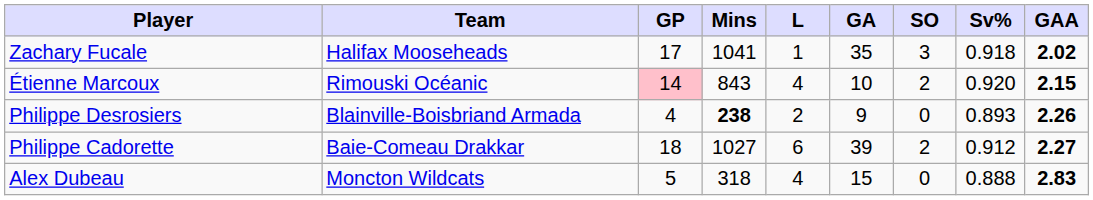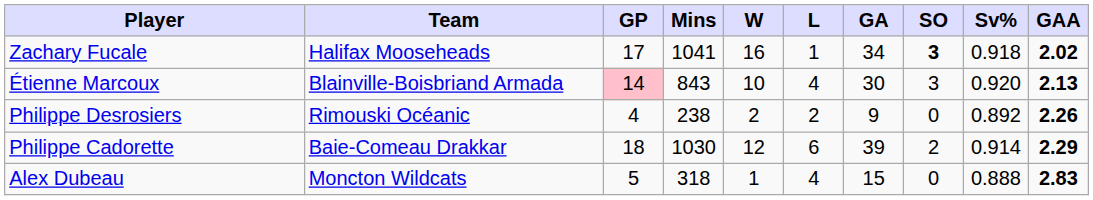+ column: W | 16 | 10 | 2 | 12 | 1
Zachary Fucale | GA: 35 -> 34
Zachary Fucale | SO: normal -> bold
Étienne Marcoux | Team: Rimouski Océanic -> Blainville-Boisbriand Armada
Étienne Marcoux | GA: 10 -> 30
Étienne Marcoux | SO: 2 -> 3
Étienne Marcoux | GAA: 2.15 -> 2.13
Philippe Desrosiers | Team: Blainville-Boisbriand Armada -> Rimouski Océanic
Philippe Desrosiers | Mins: bold -> normal
Philippe Desrosiers | Sv%: 0.893 -> 0.892
Philippe Cadorette | Mins: 1027 -> 1030
Philippe Cadorette | Sv%: 0.912 -> 0.914
Philippe Cadorette | GAA: 2.27 -> 2.29
